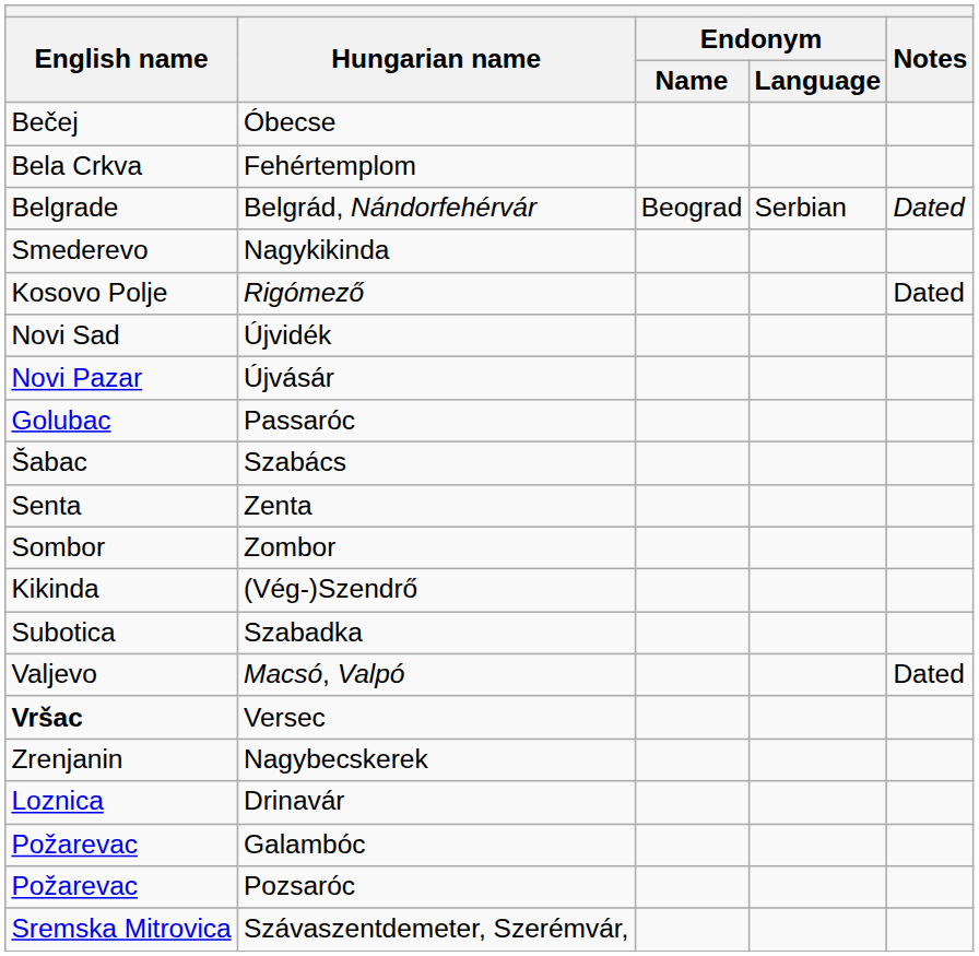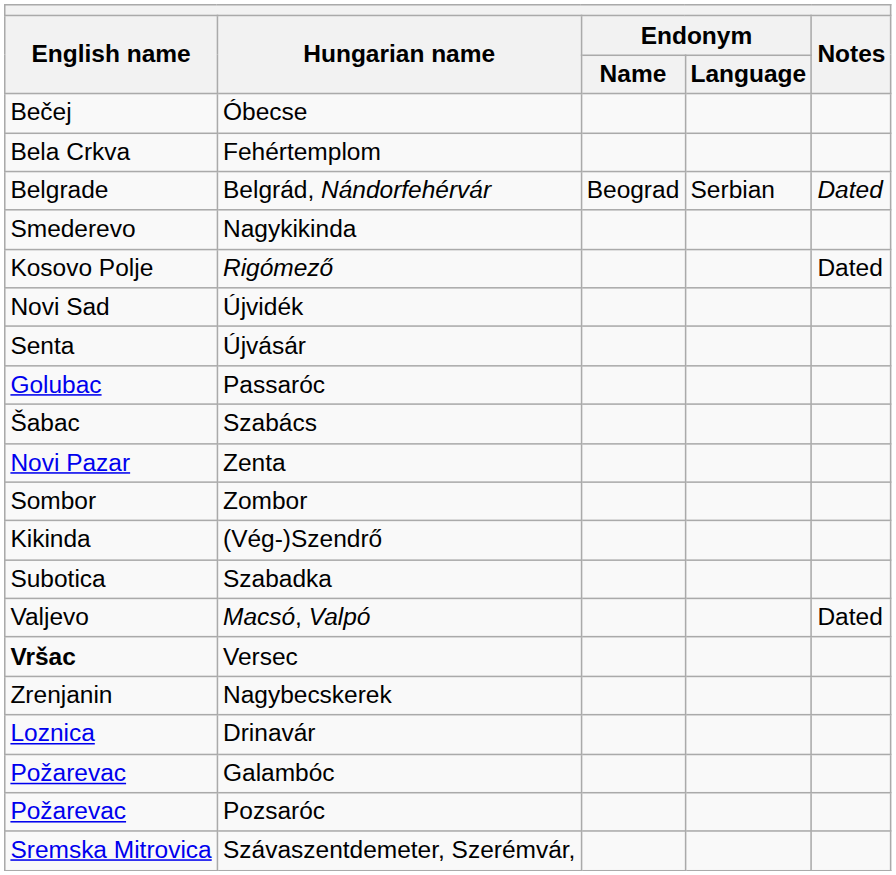Újvásár | English name: Novi Pazar -> Senta
Zenta | English name: Senta -> Novi Pazar
